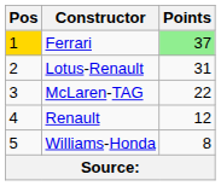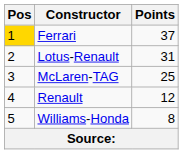Ferrari | Points: lightgreen background -> no background
McLaren-TAG | Points: 22 -> 25
